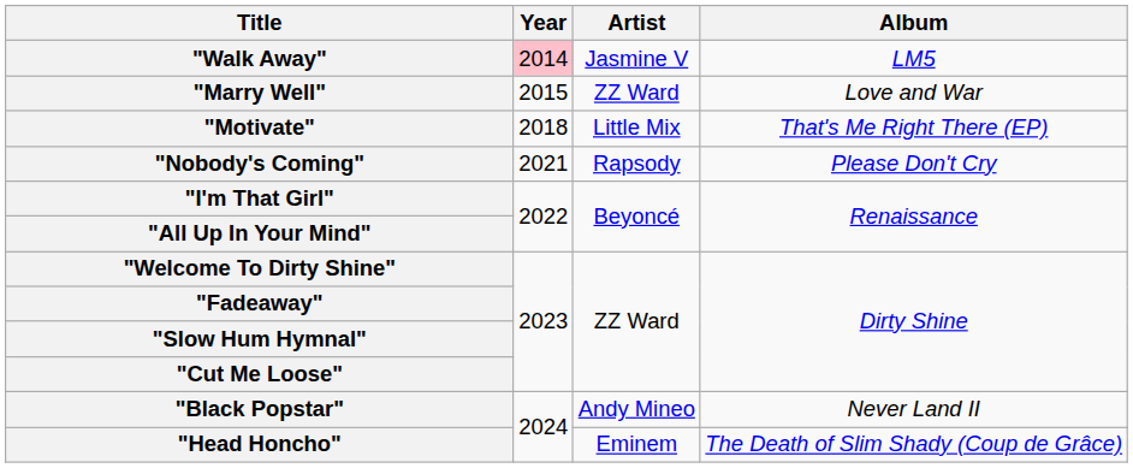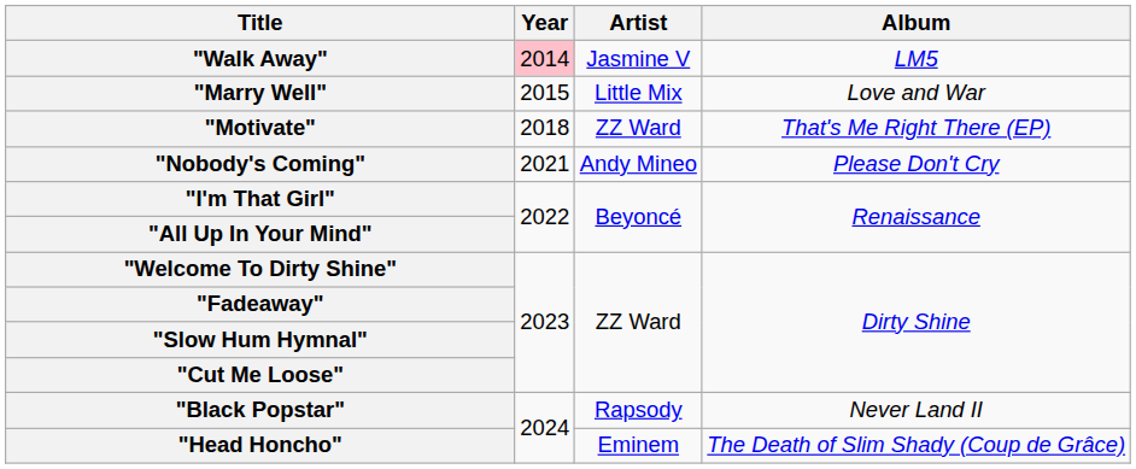"Marry Well" | Artist: ZZ Ward -> Little Mix
"Motivate" | Artist: Little Mix -> ZZ Ward
"Nobody's Coming" | Artist: Rapsody -> Andy Mineo
"Black Popstar" | Artist: Andy Mineo -> Rapsody
